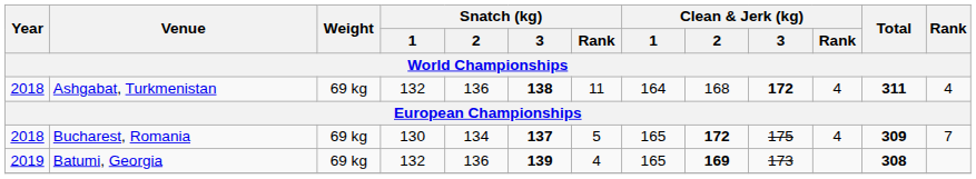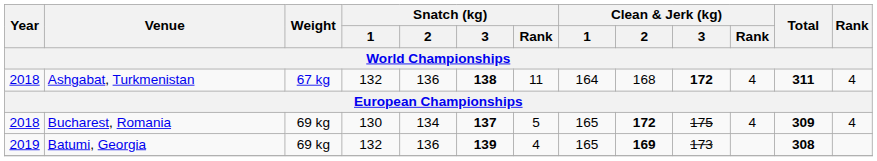Ashgabat, Turkmenistan | Weight: 69 kg -> 67 kg
Bucharest, Romania | Rank: 7 -> 4
